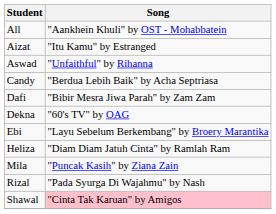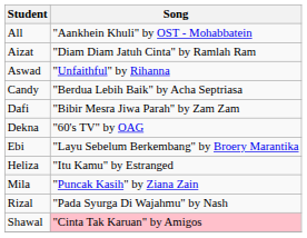Aizat | Song: "Itu Kamu" by Estranged -> "Diam Diam Jatuh Cinta" by Ramlah Ram
Heliza | Song: "Diam Diam Jatuh Cinta" by Ramlah Ram -> "Itu Kamu" by Estranged
